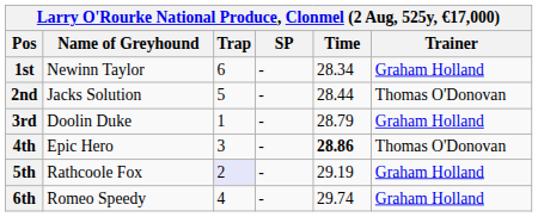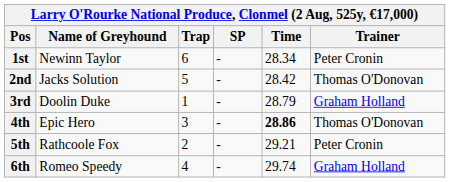1st | Trainer: Graham Holland -> Peter Cronin
2nd | Time: 28.44 -> 28.42
5th | Trap: lavender background -> no background
5th | Time: 29.19 -> 29.21
5th | Trainer: Graham Holland -> Peter Cronin
